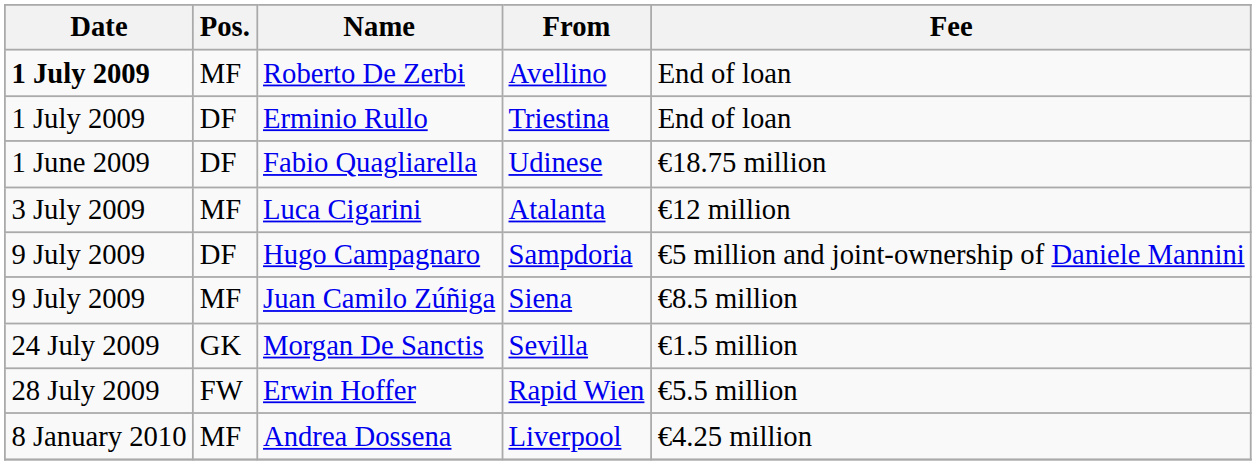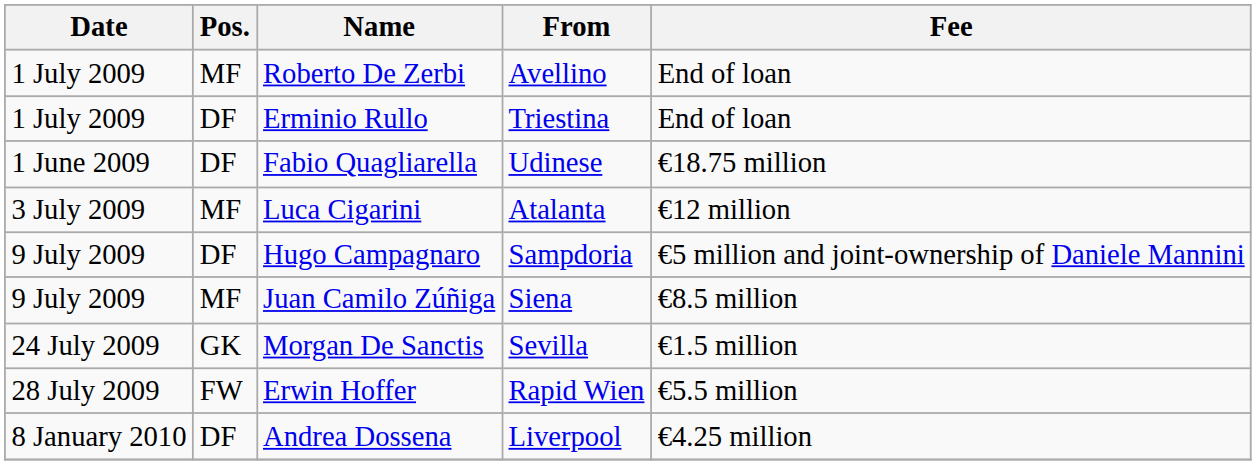Roberto De Zerbi | Date: bold -> normal
Andrea Dossena | Pos.: MF -> DF
